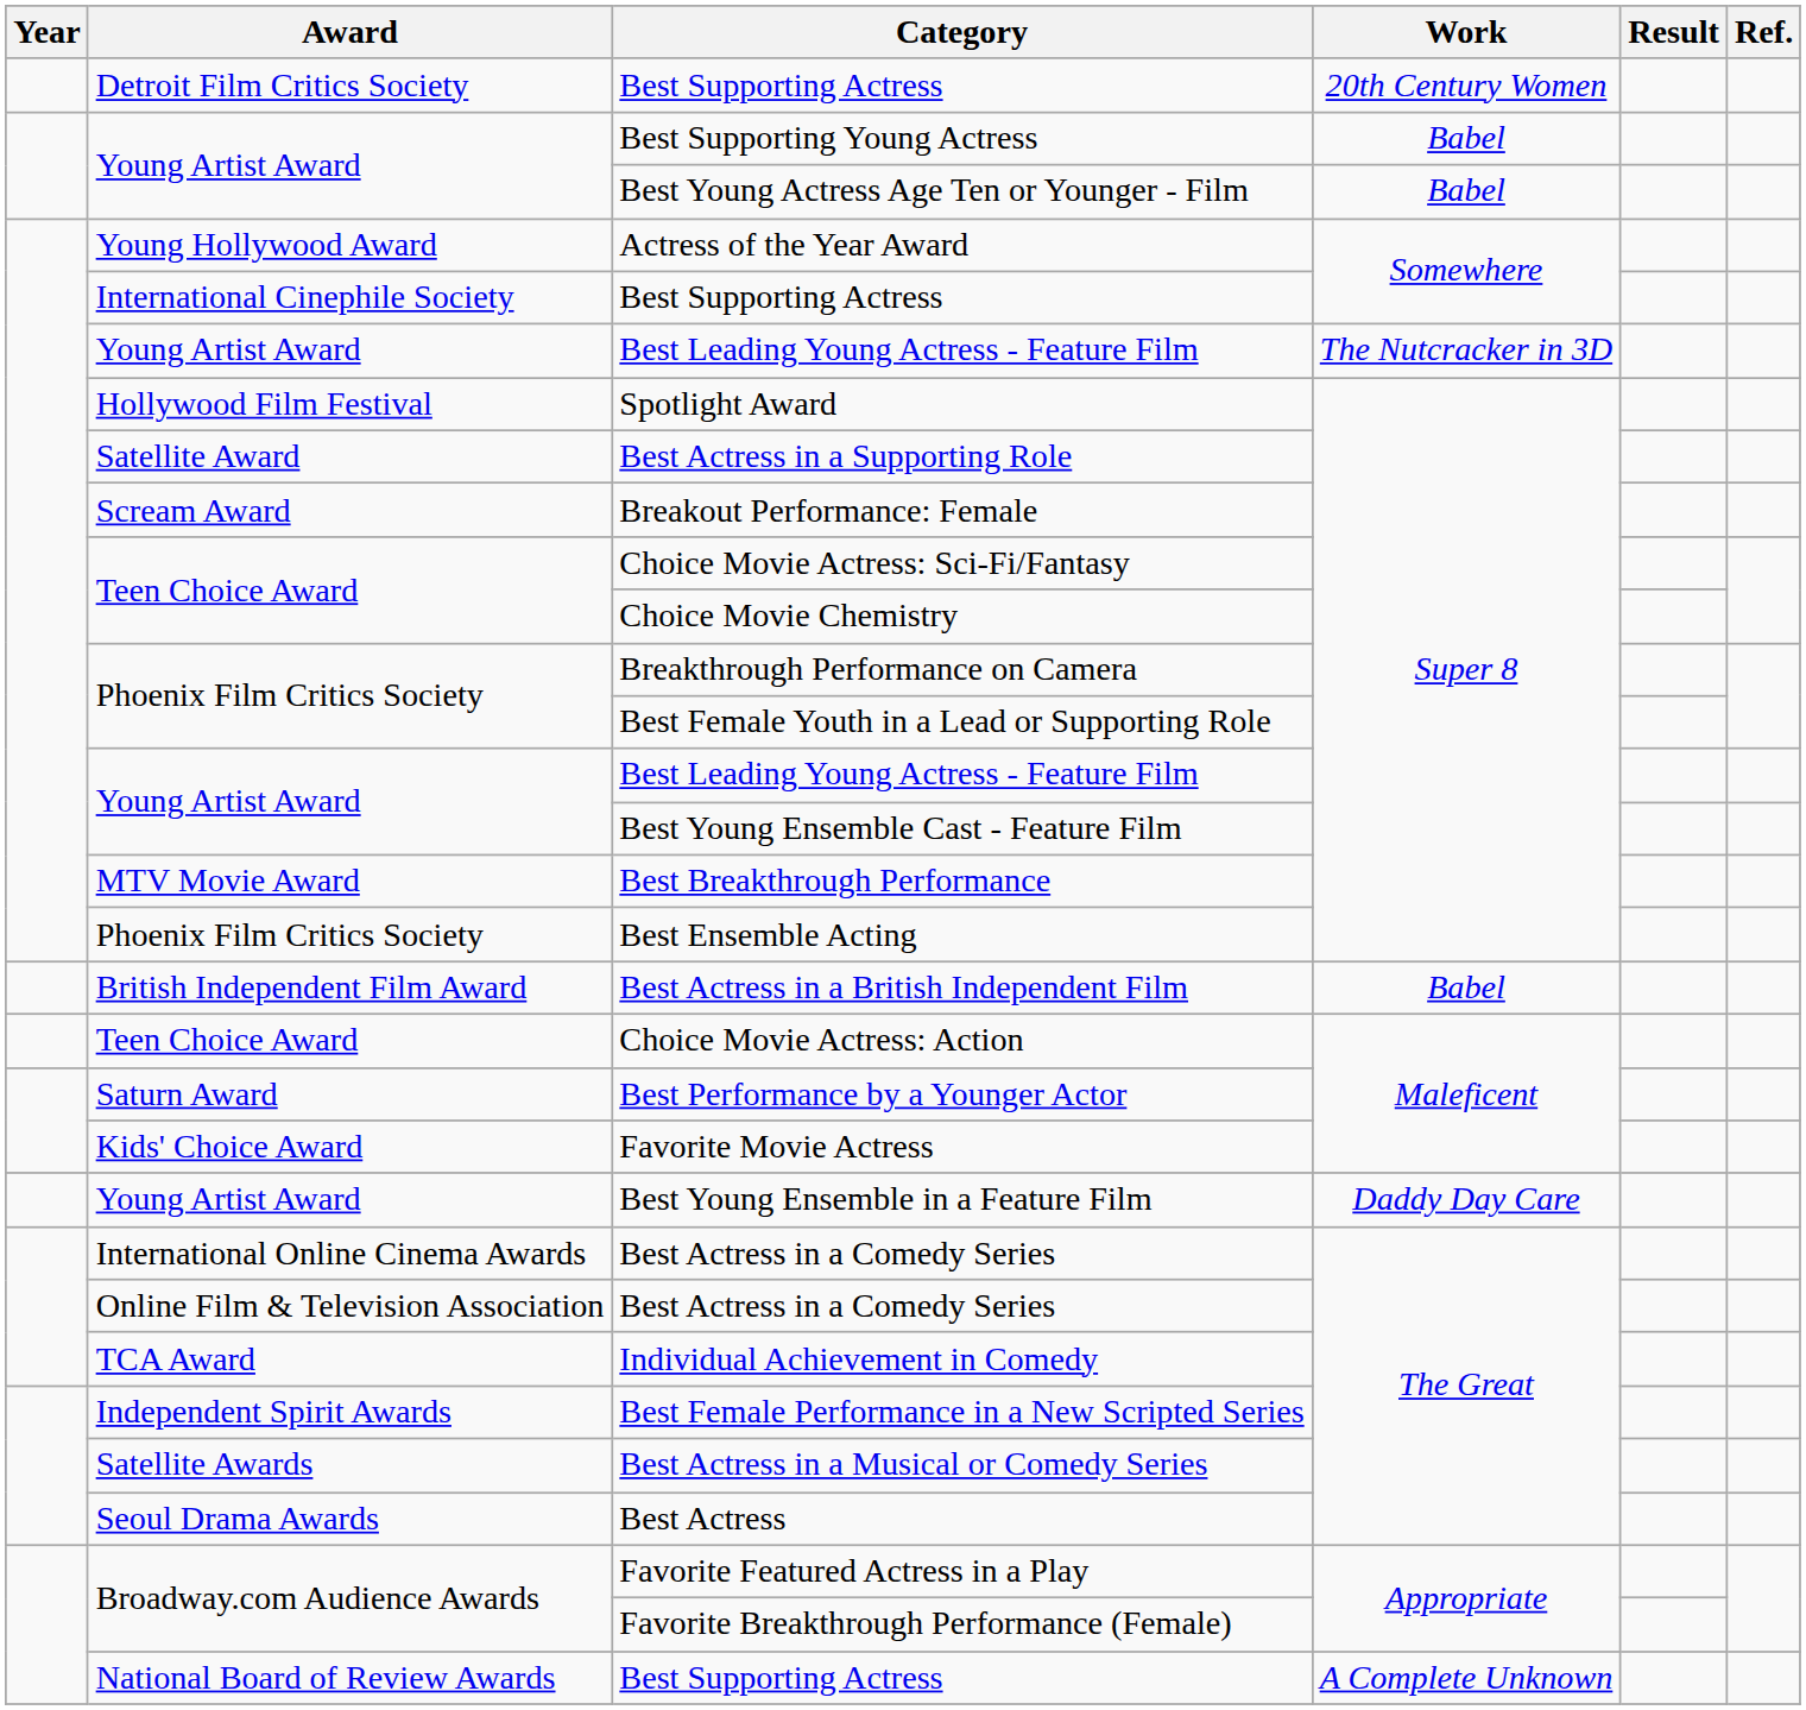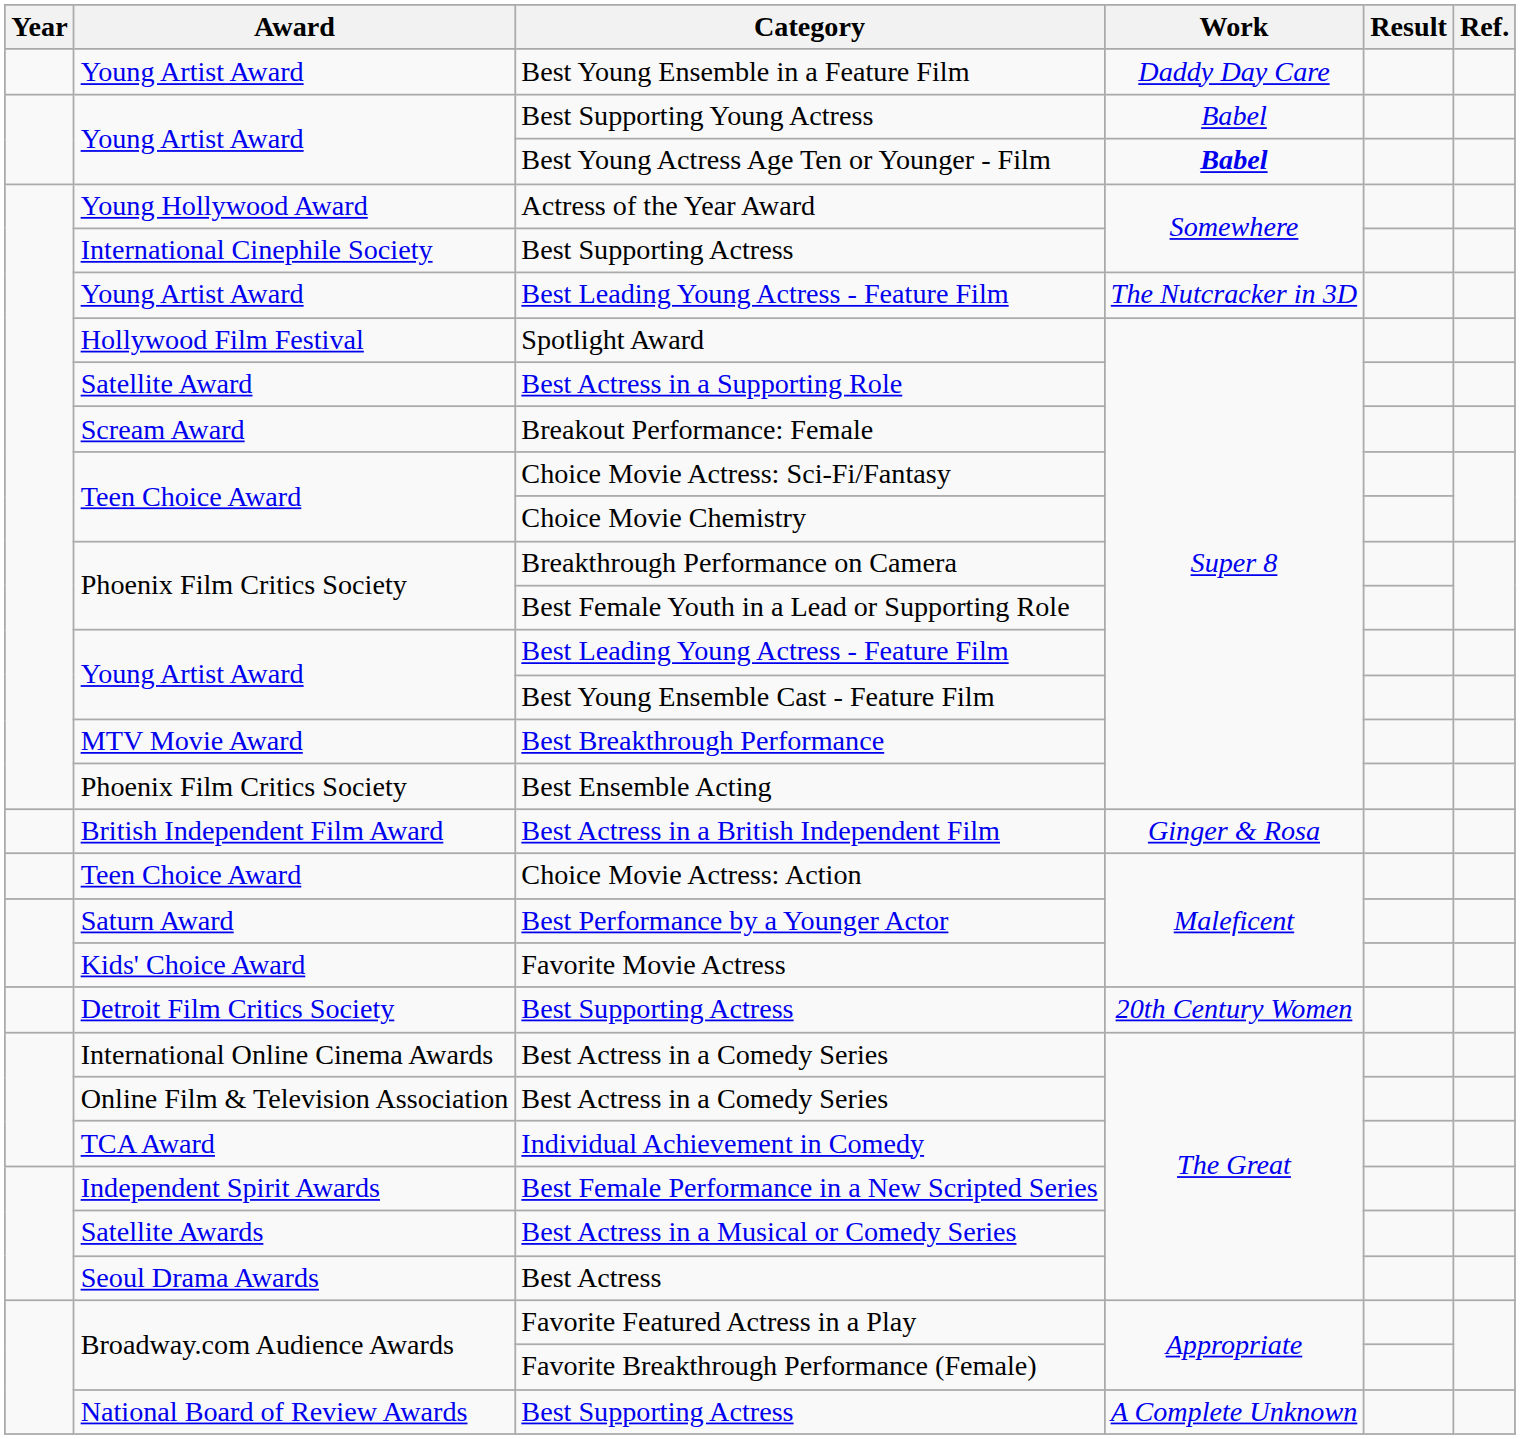rows swapped: Best Young Ensemble in a Feature Film <-> Detroit Film Critics Society / Best Supporting Actress
Best Young Actress Age Ten or Younger - Film | Work: normal -> bold
Best Actress in a British Independent Film | Work: Babel -> Ginger & Rosa
